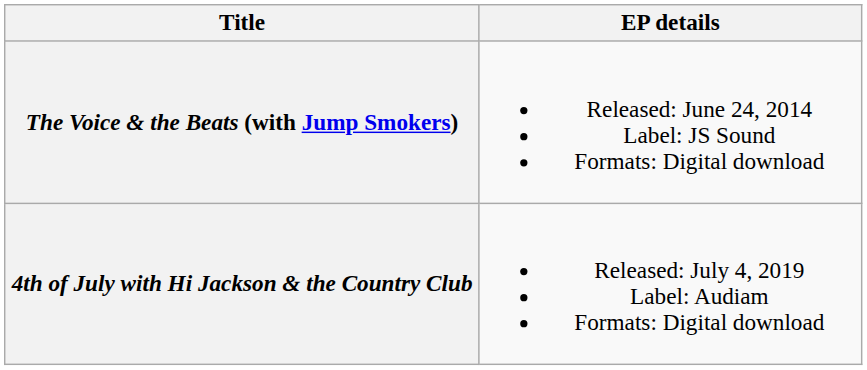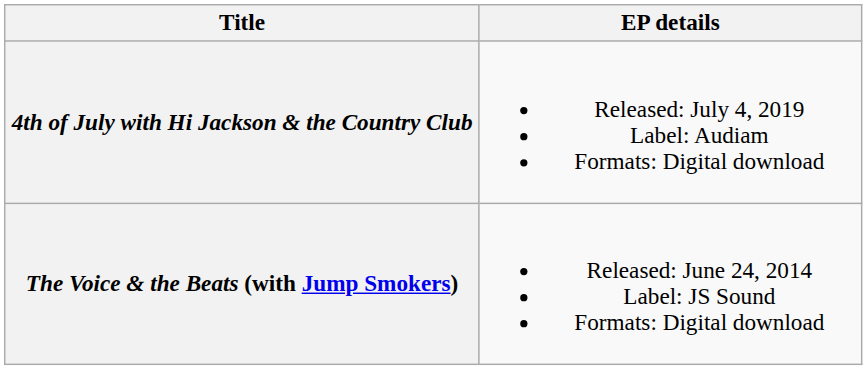rows swapped: The Voice & the Beats (with Jump Smokers) <-> 4th of July with Hi Jackson & the Country Club
